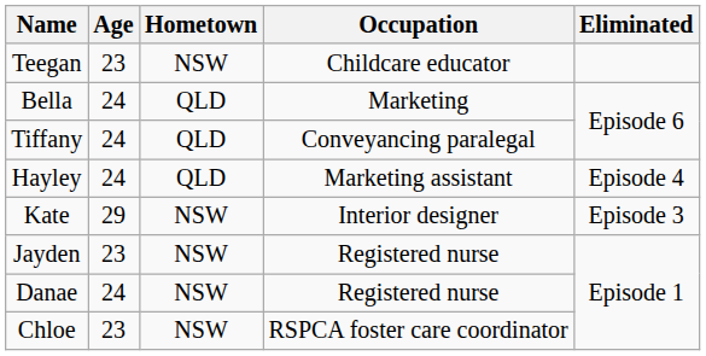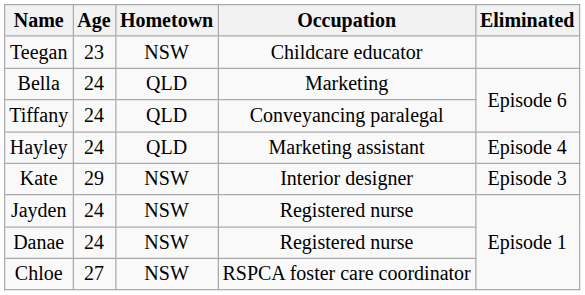Jayden | Age: 23 -> 24
Chloe | Age: 23 -> 27
